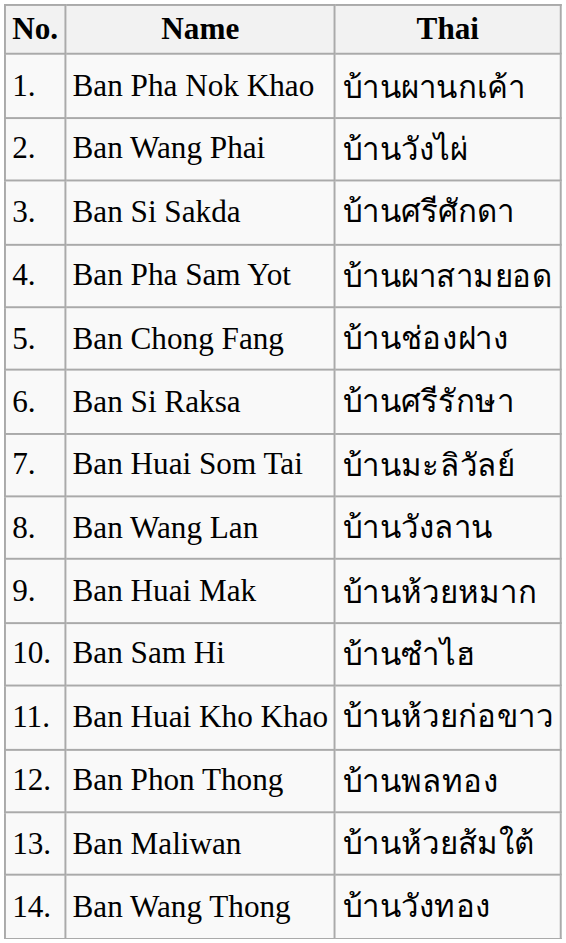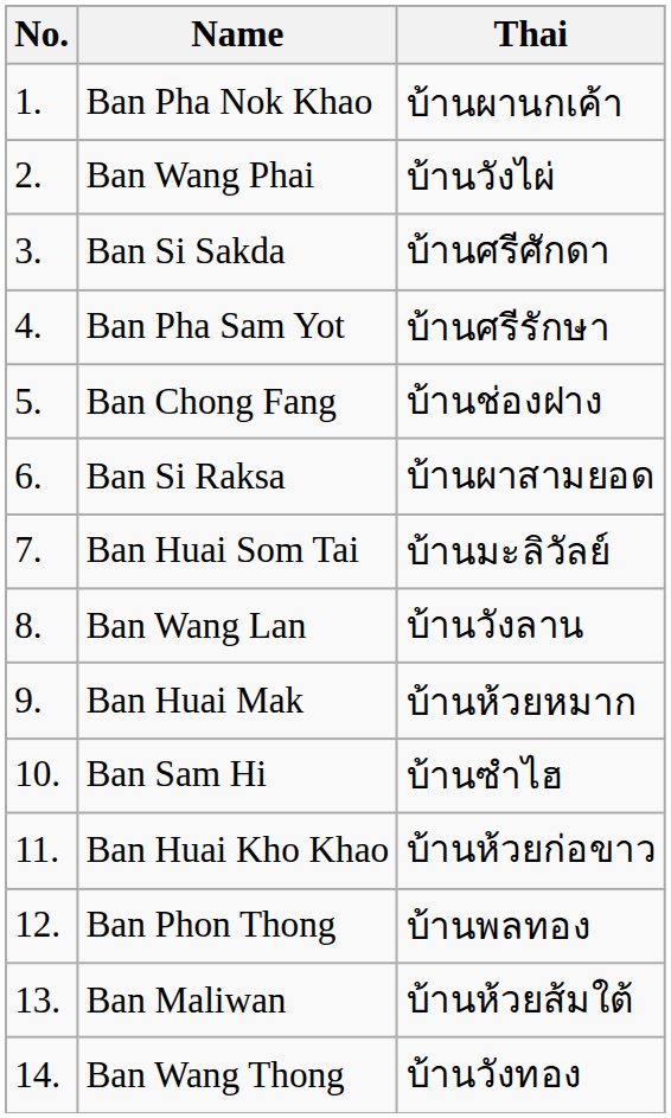Ban Pha Sam Yot | Thai: บ้านผาสามยอด -> บ้านศรีรักษา
Ban Si Raksa | Thai: บ้านศรีรักษา -> บ้านผาสามยอด
